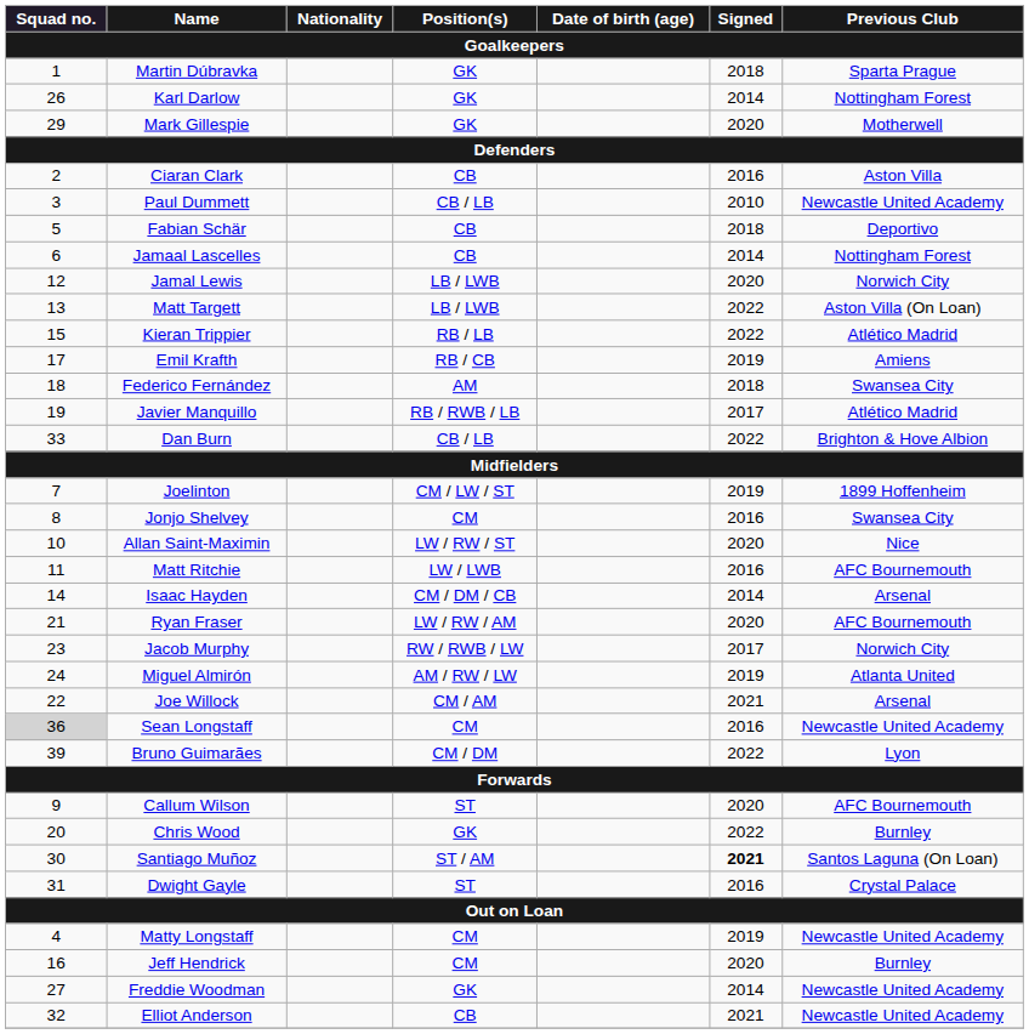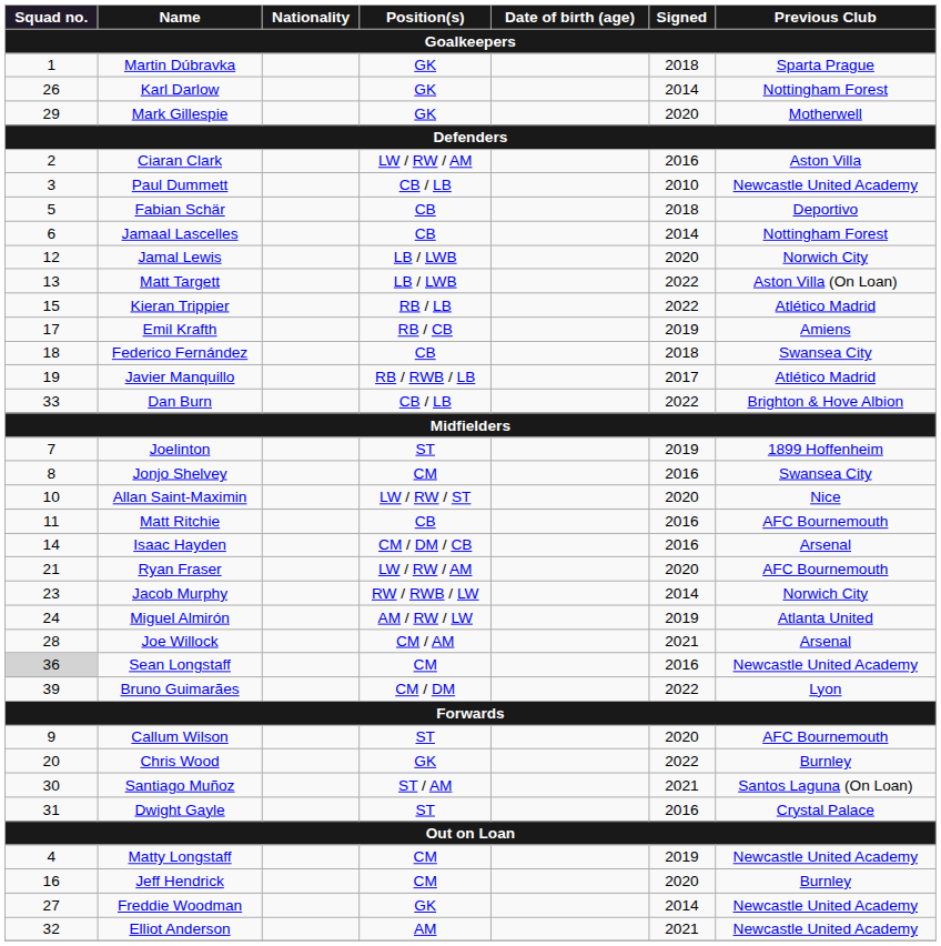Ciaran Clark | Position(s): CB -> LW / RW / AM
Federico Fernández | Position(s): AM -> CB
Joelinton | Position(s): CM / LW / ST -> ST
Matt Ritchie | Position(s): LW / LWB -> CB
Isaac Hayden | Signed: 2014 -> 2016
Jacob Murphy | Signed: 2017 -> 2014
Joe Willock | Squad no.: 22 -> 28
Santiago Muñoz | Signed: bold -> normal
Elliot Anderson | Position(s): CB -> AM
